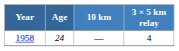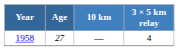1958 | Age: 24 -> 27
